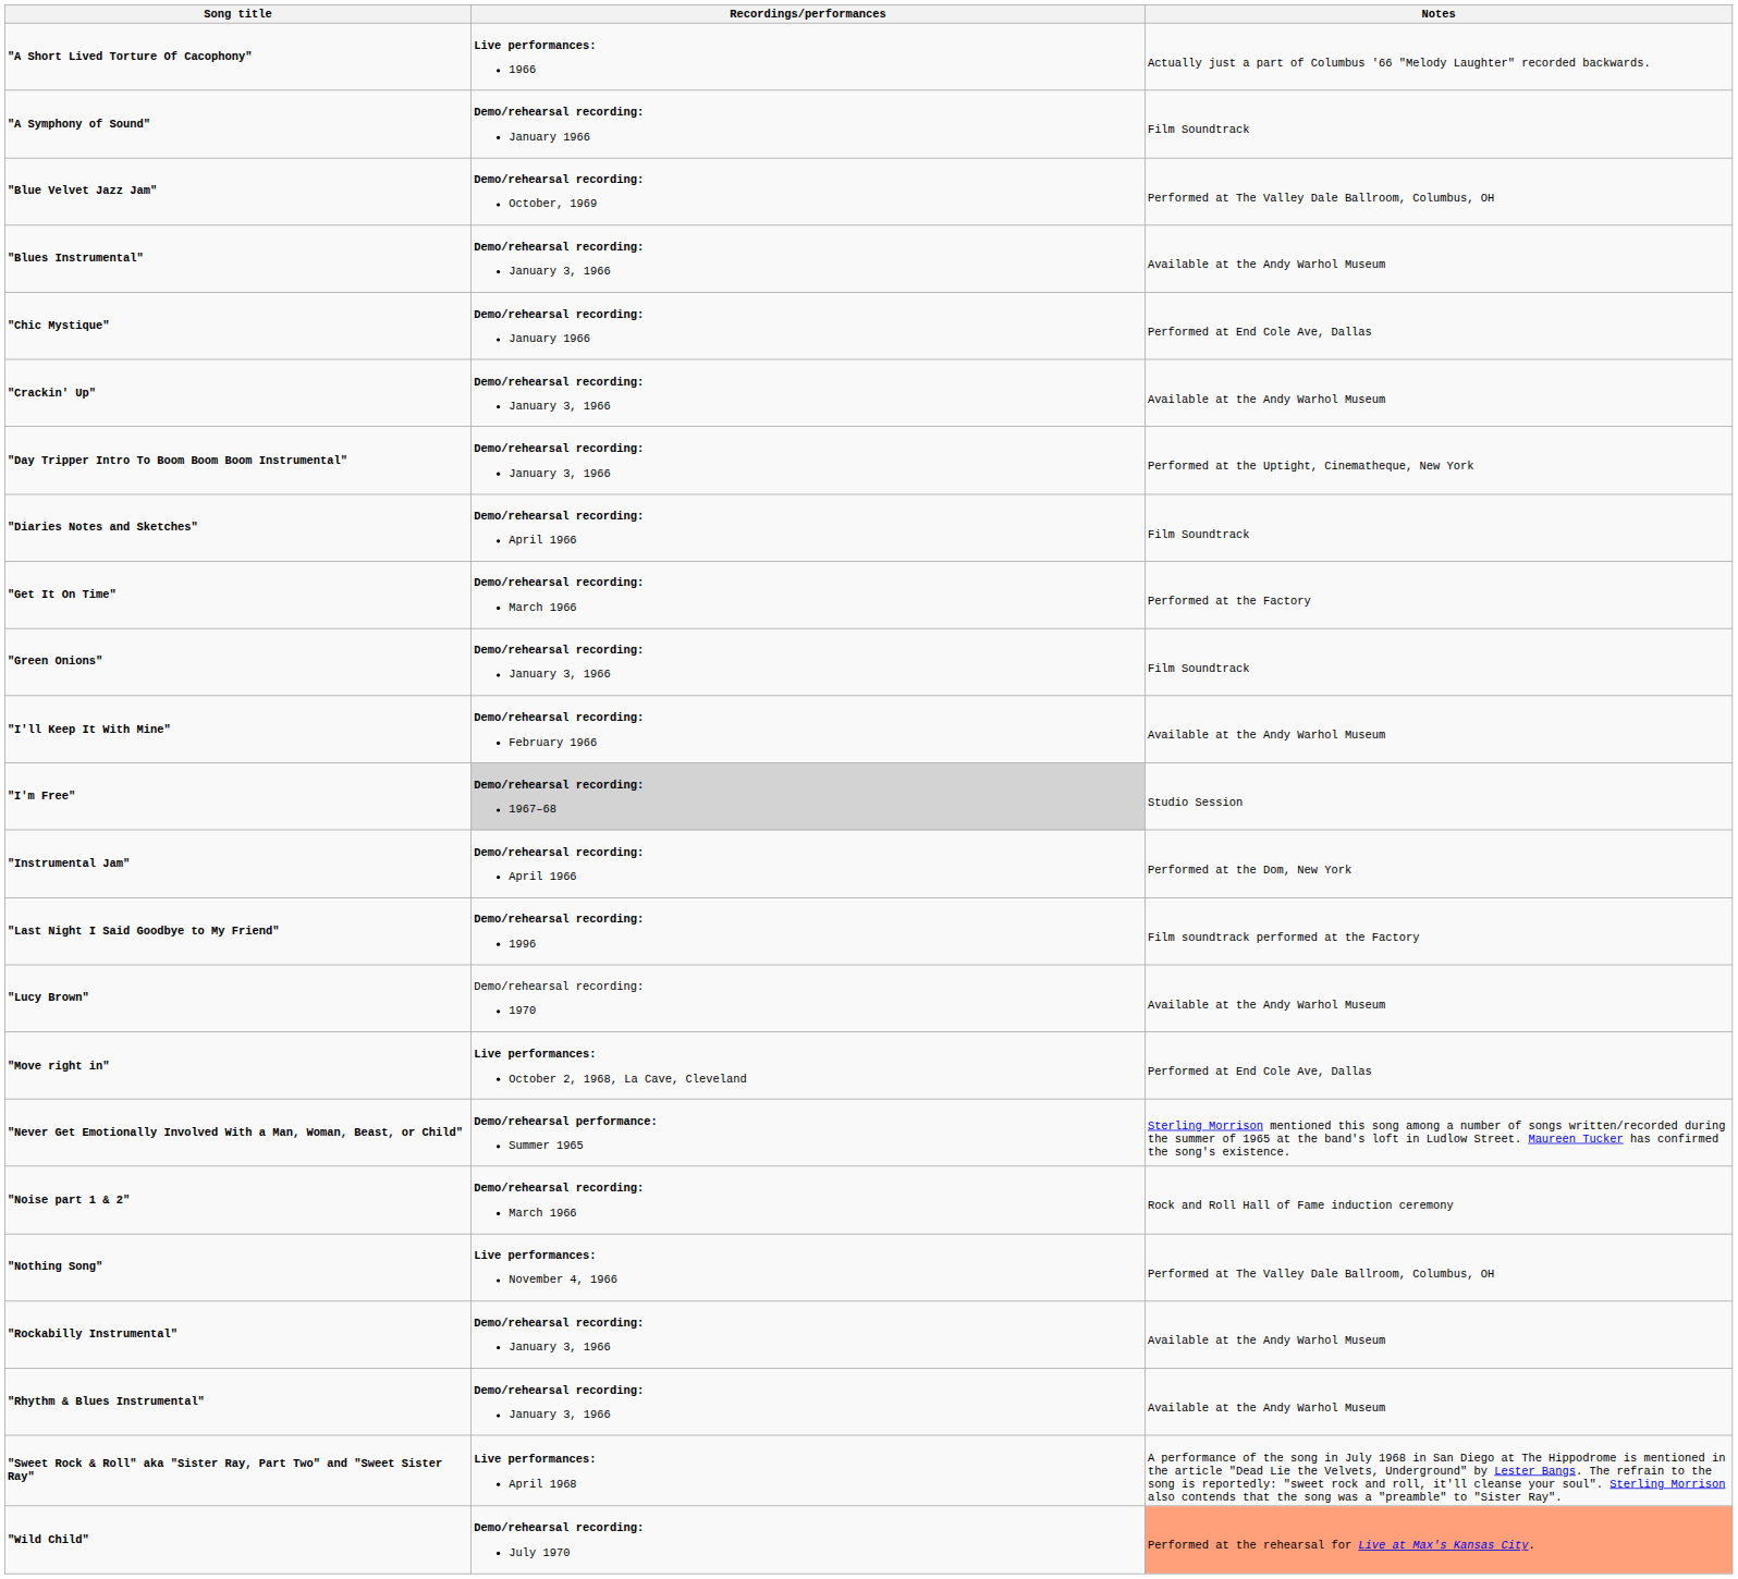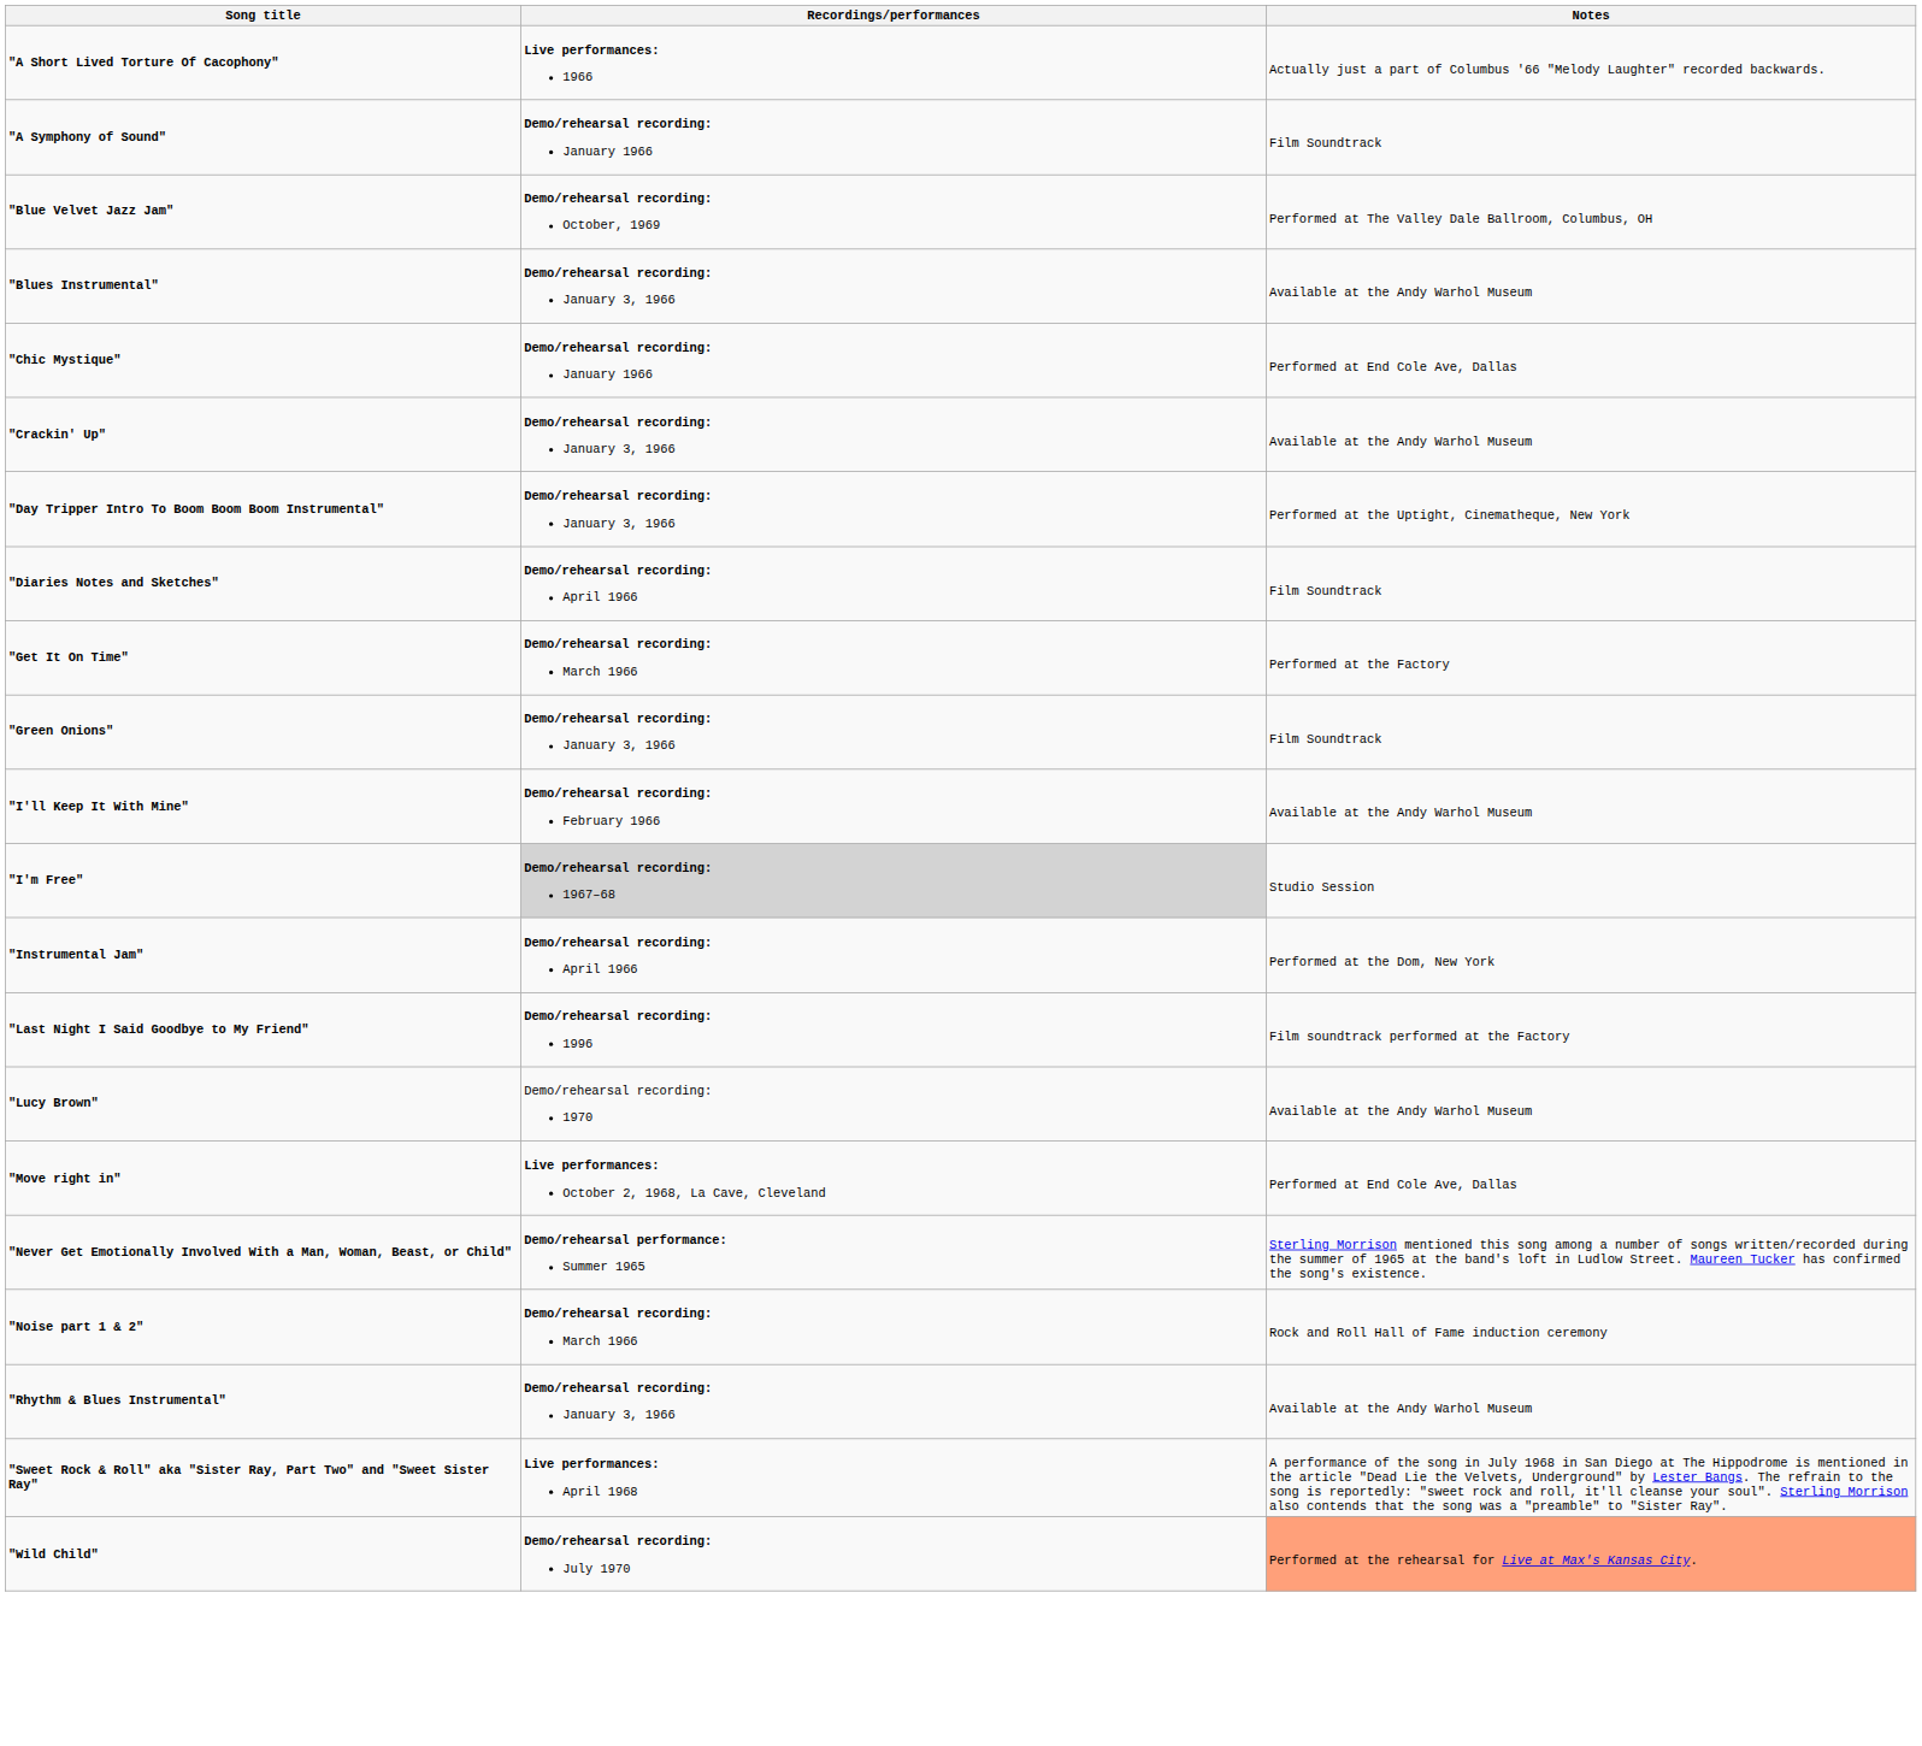- row: "Nothing Song" | Live performances: November 4, 1966 | Performed at The Valley Dale Ballroom, Columbus, OH
- row: "Rockabilly Instrumental" | Demo/rehearsal recording: January 3, 1966 | Available at the Andy Warhol Museum
